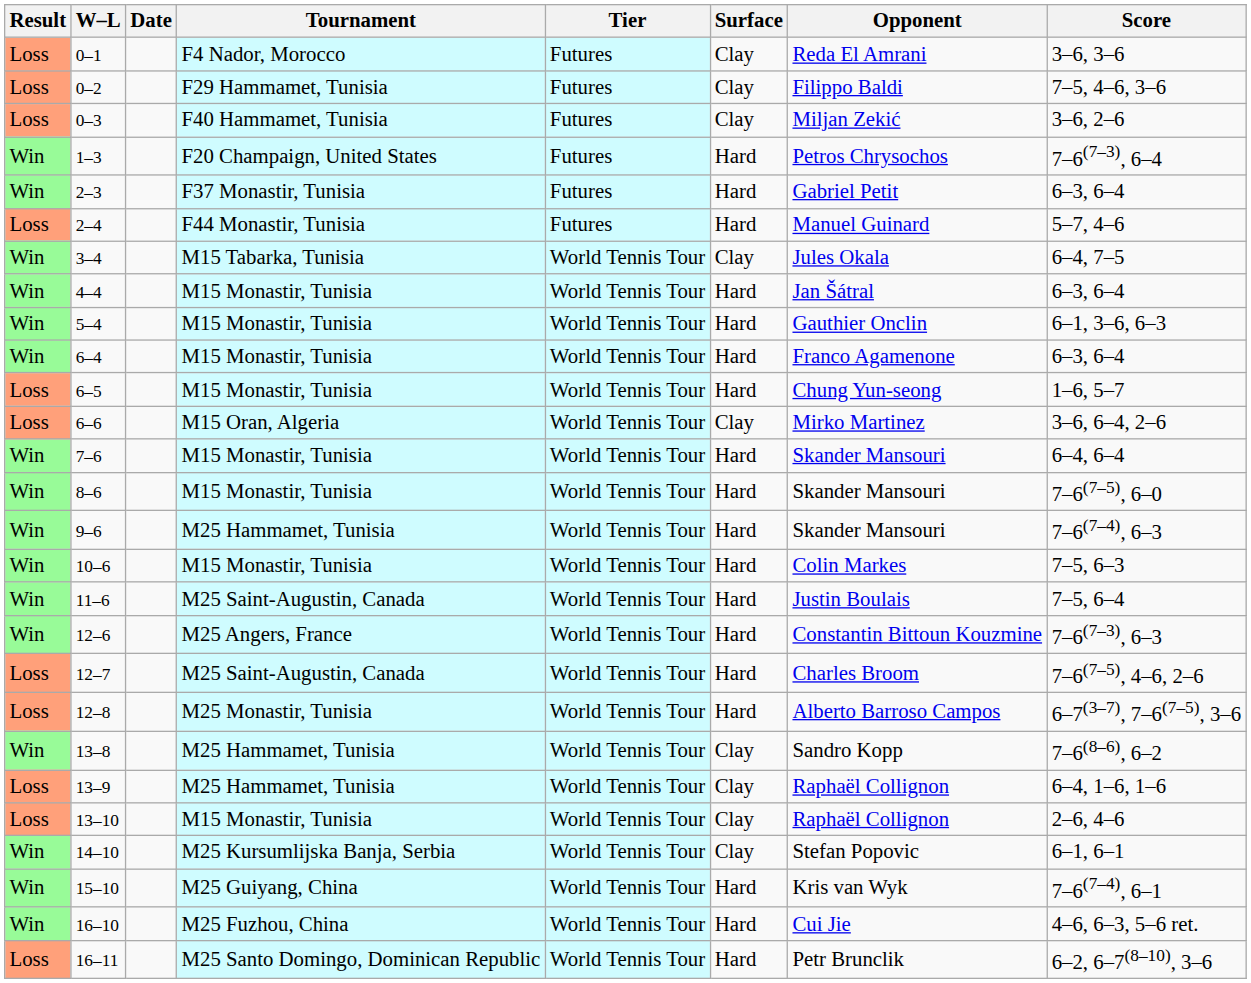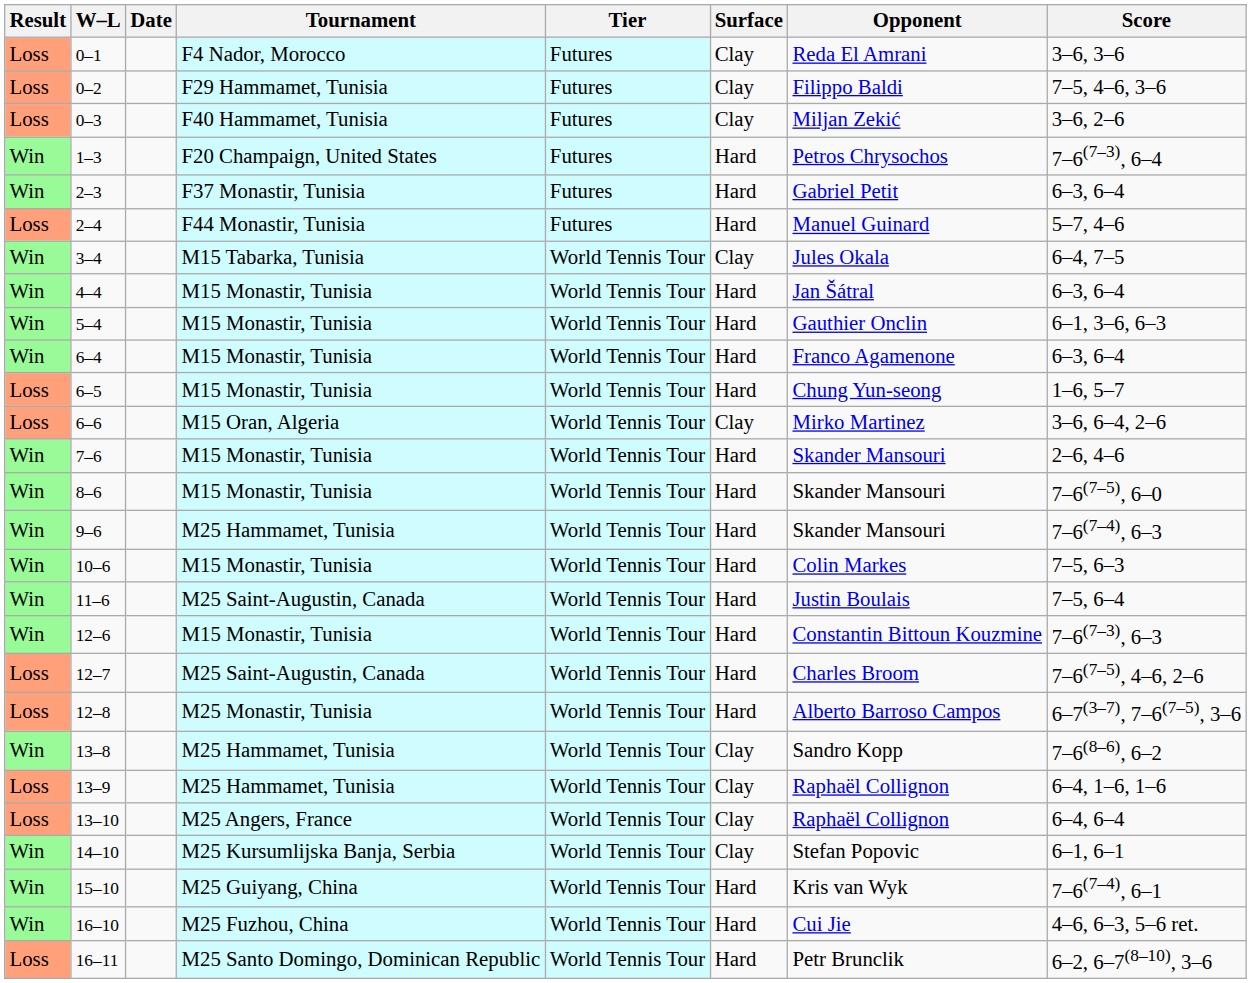7–6 | Score: 6–4, 6–4 -> 2–6, 4–6
12–6 | Tournament: M25 Angers, France -> M15 Monastir, Tunisia
13–10 | Tournament: M15 Monastir, Tunisia -> M25 Angers, France
13–10 | Score: 2–6, 4–6 -> 6–4, 6–4
